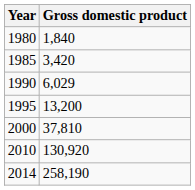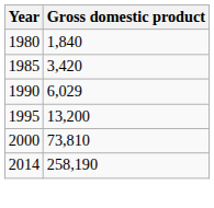2000 | Gross domestic product: 37,810 -> 73,810
- row: 2010 | 130,920
